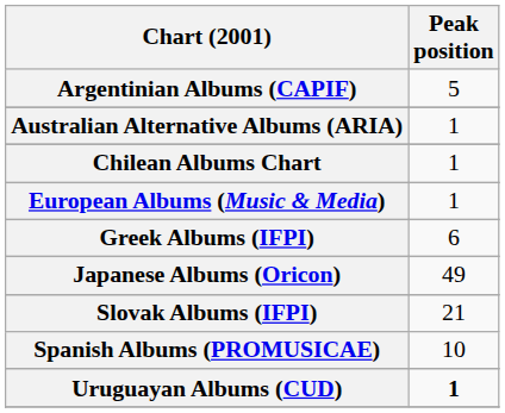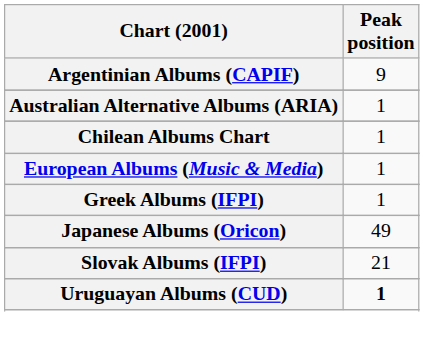Argentinian Albums (CAPIF) | Peak position: 5 -> 9
Greek Albums (IFPI) | Peak position: 6 -> 1
- row: Spanish Albums (PROMUSICAE) | 10
